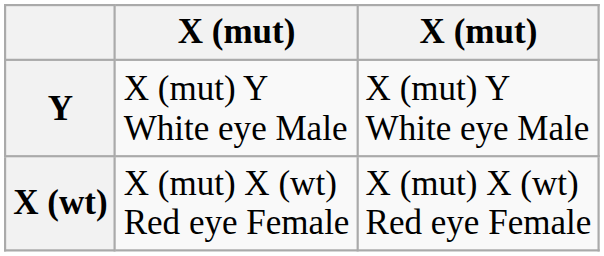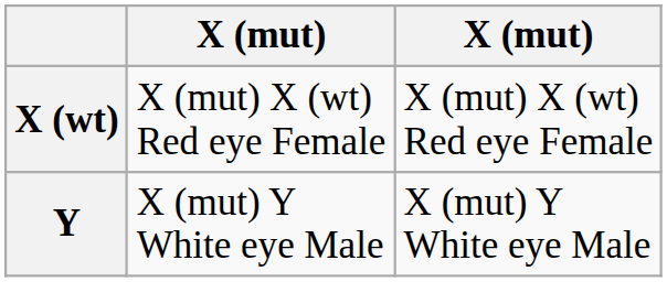rows swapped: X (wt) <-> Y
